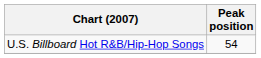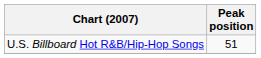U.S. Billboard Hot R&B/Hip-Hop Songs | Peak position: 54 -> 51
